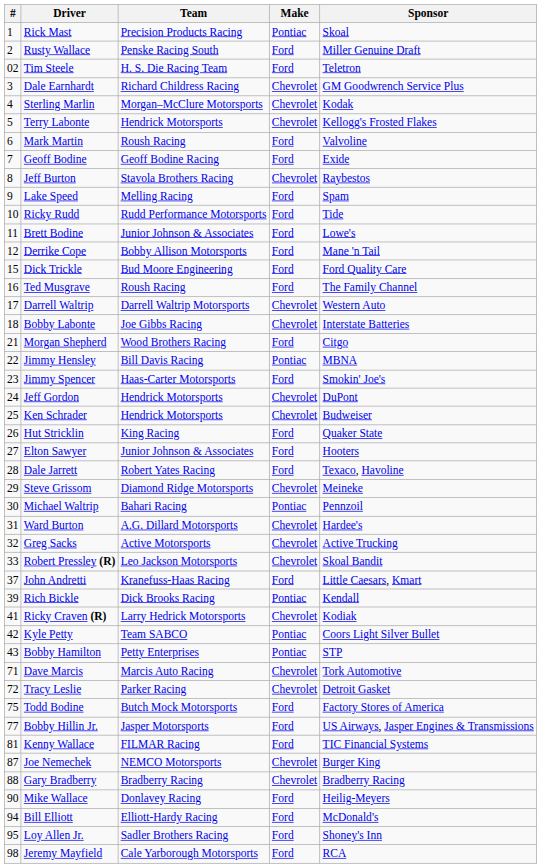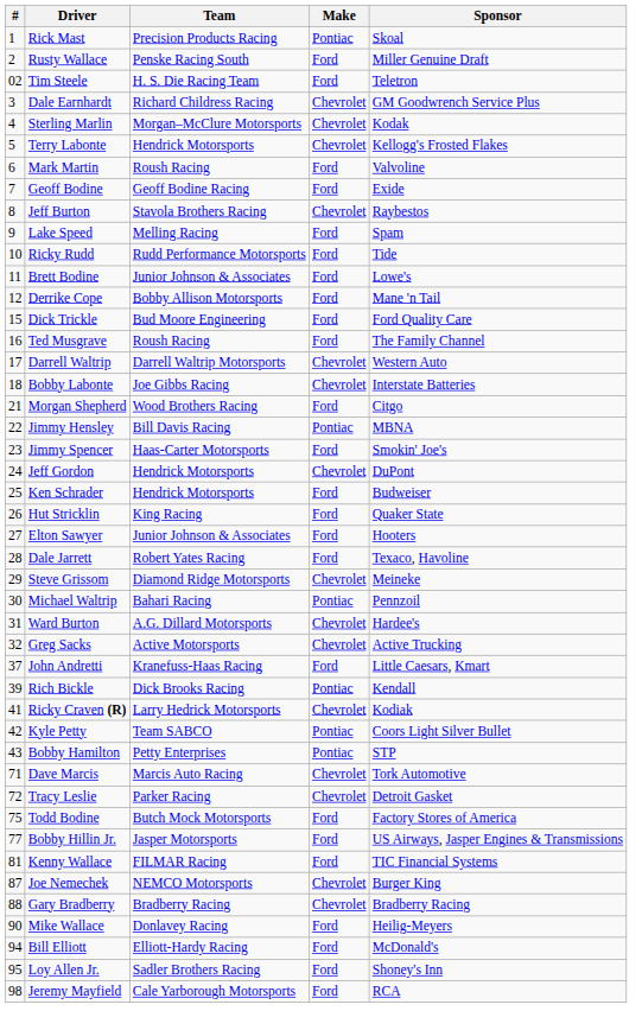Ken Schrader | Make: Chevrolet -> Ford
- row: 33 | Robert Pressley (R) | Leo Jackson Motorsports | Chevrolet | Skoal Bandit
